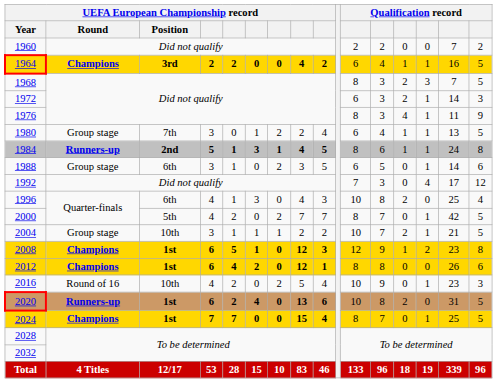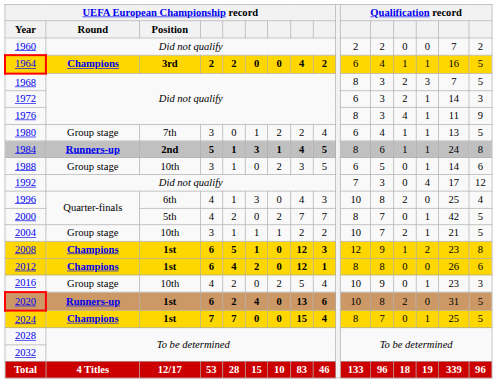1988 | UEFA European Championship record / Position: 6th -> 10th
2016 | UEFA European Championship record / Round: Round of 16 -> Group stage
